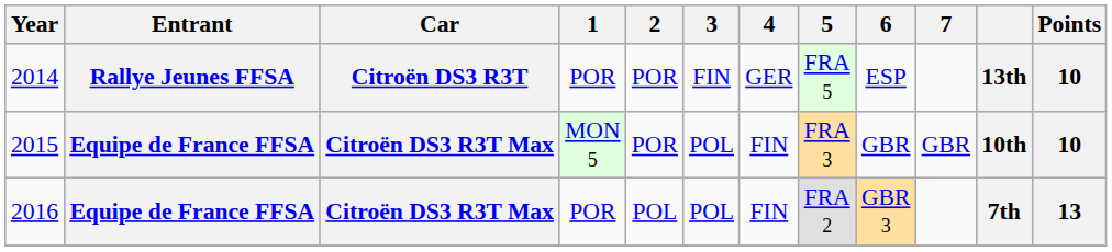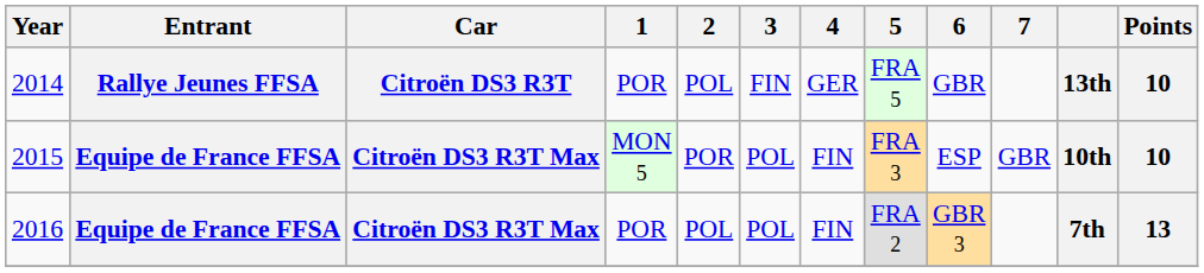2014 | 2: POR -> POL
2014 | 6: ESP -> GBR
2015 | 6: GBR -> ESP
